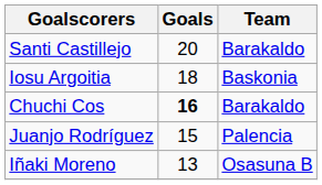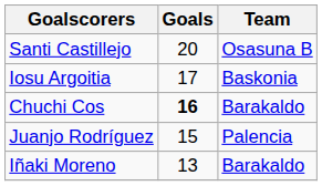Santi Castillejo | Team: Barakaldo -> Osasuna B
Iosu Argoitia | Goals: 18 -> 17
Iñaki Moreno | Team: Osasuna B -> Barakaldo
